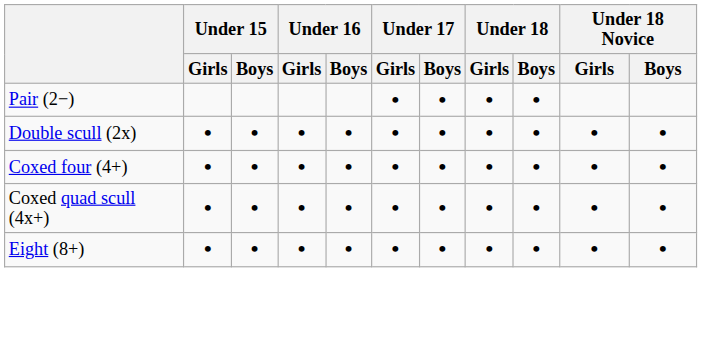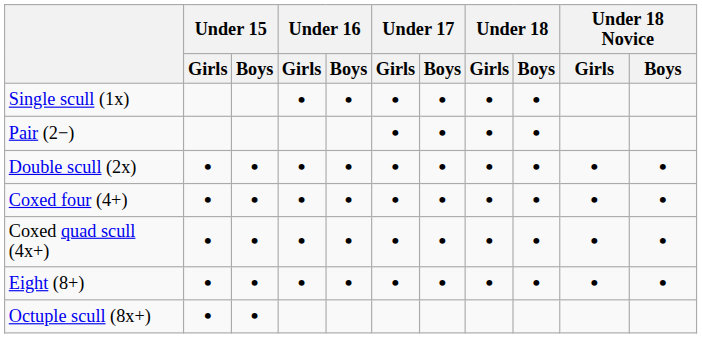+ row: Single scull (1x) | • | • | • | • | • | •
+ row: Octuple scull (8x+) | • | •
